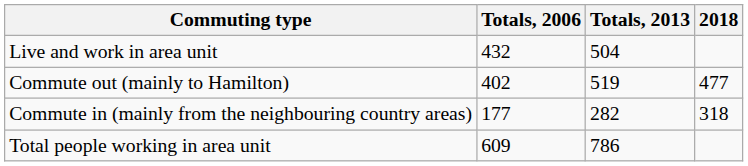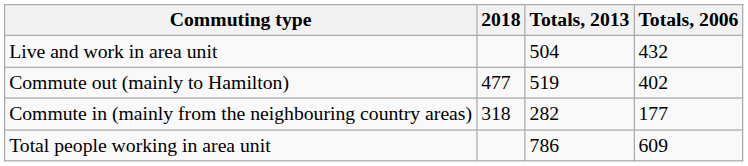columns swapped: Totals, 2006 <-> 2018
